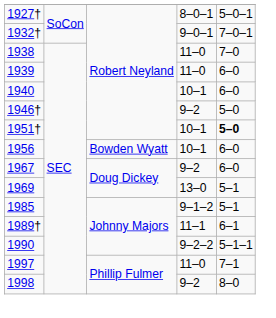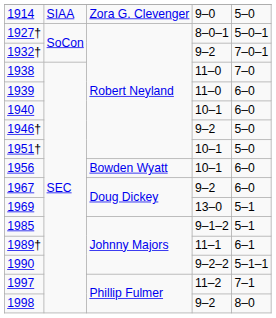+ row: 1914 | SIAA | Zora G. Clevenger | 9–0 | 5–0
1932† | column 4: 9–0–1 -> 9–2
1951† | column 5: bold -> normal
1997 | column 4: 11–0 -> 11–2
